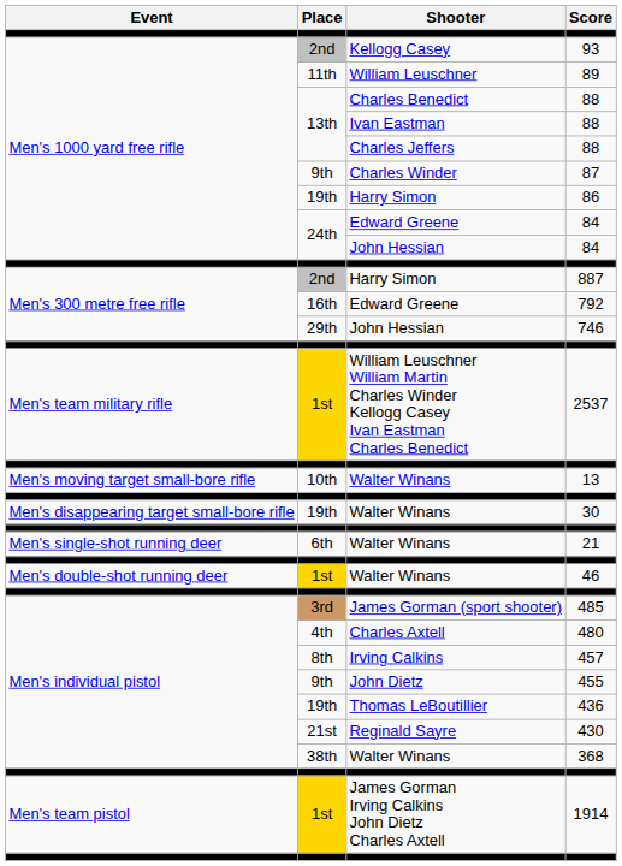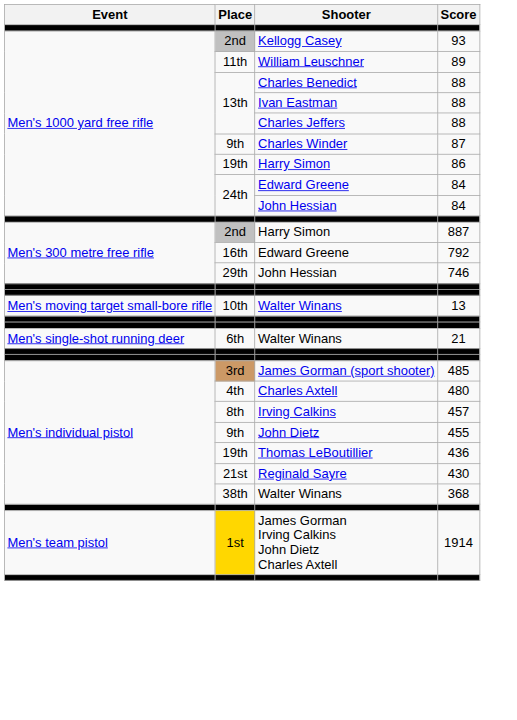- row: Men's team military rifle | 1st | William Leuschner William Martin Charles Winder Kellogg Casey Ivan Eastman Charles Benedict | 2537
- row: Men's disappearing target small-bore rifle | 19th | Walter Winans | 30
- row: Men's double-shot running deer | 1st | Walter Winans | 46
